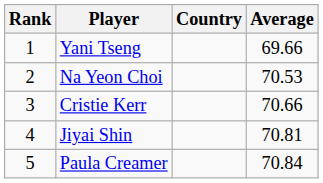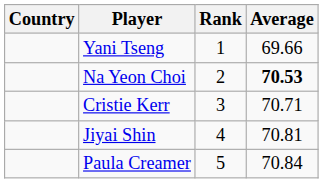columns swapped: Rank <-> Country
Na Yeon Choi | Average: normal -> bold
Cristie Kerr | Average: 70.66 -> 70.71
